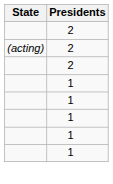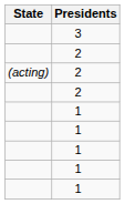+ row: 3
